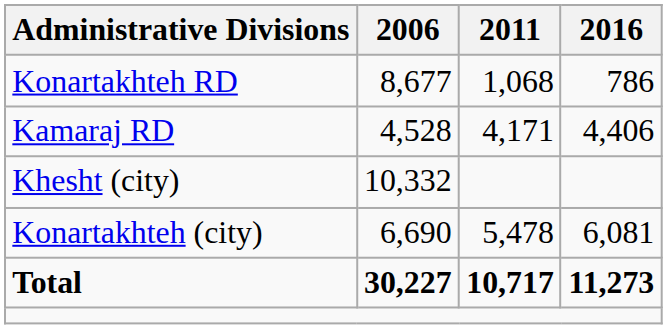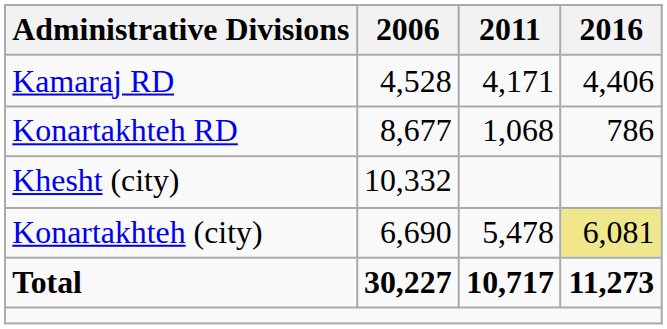rows swapped: Kamaraj RD <-> Konartakhteh RD
Konartakhteh (city) | 2016: no background -> khaki background
